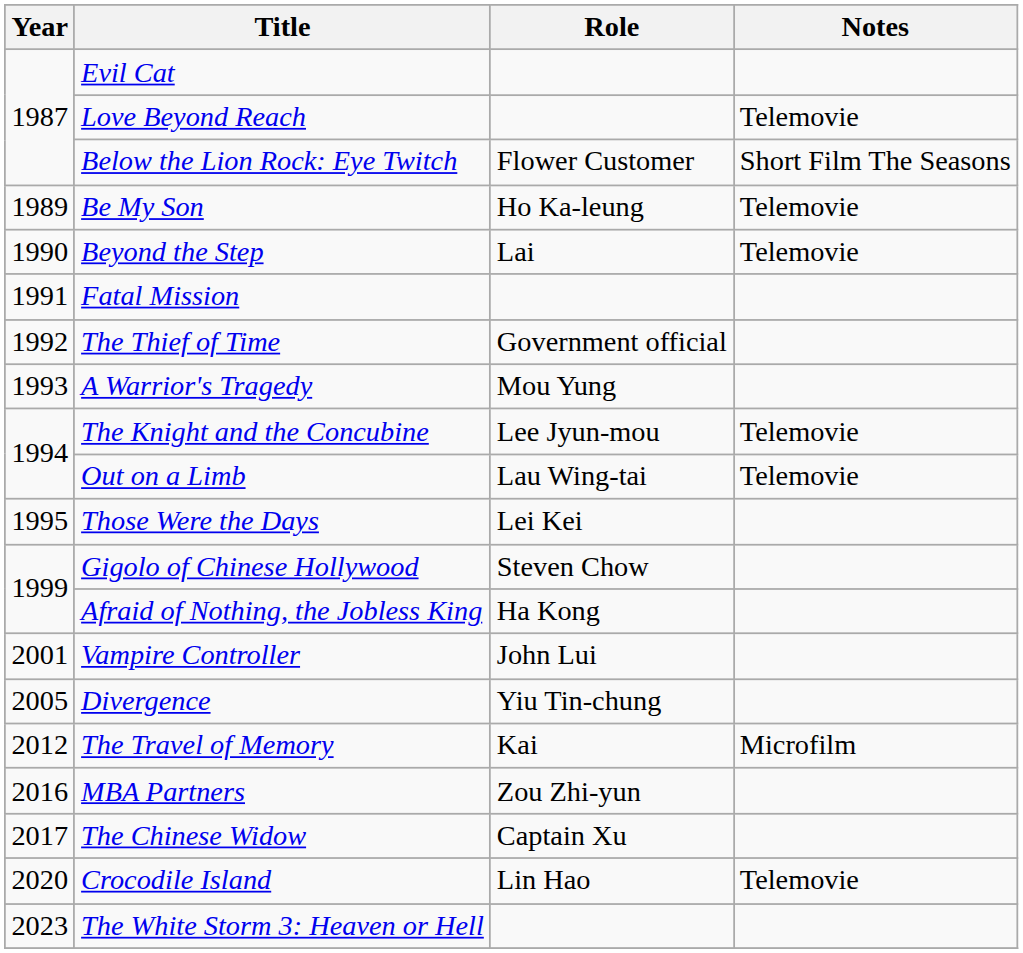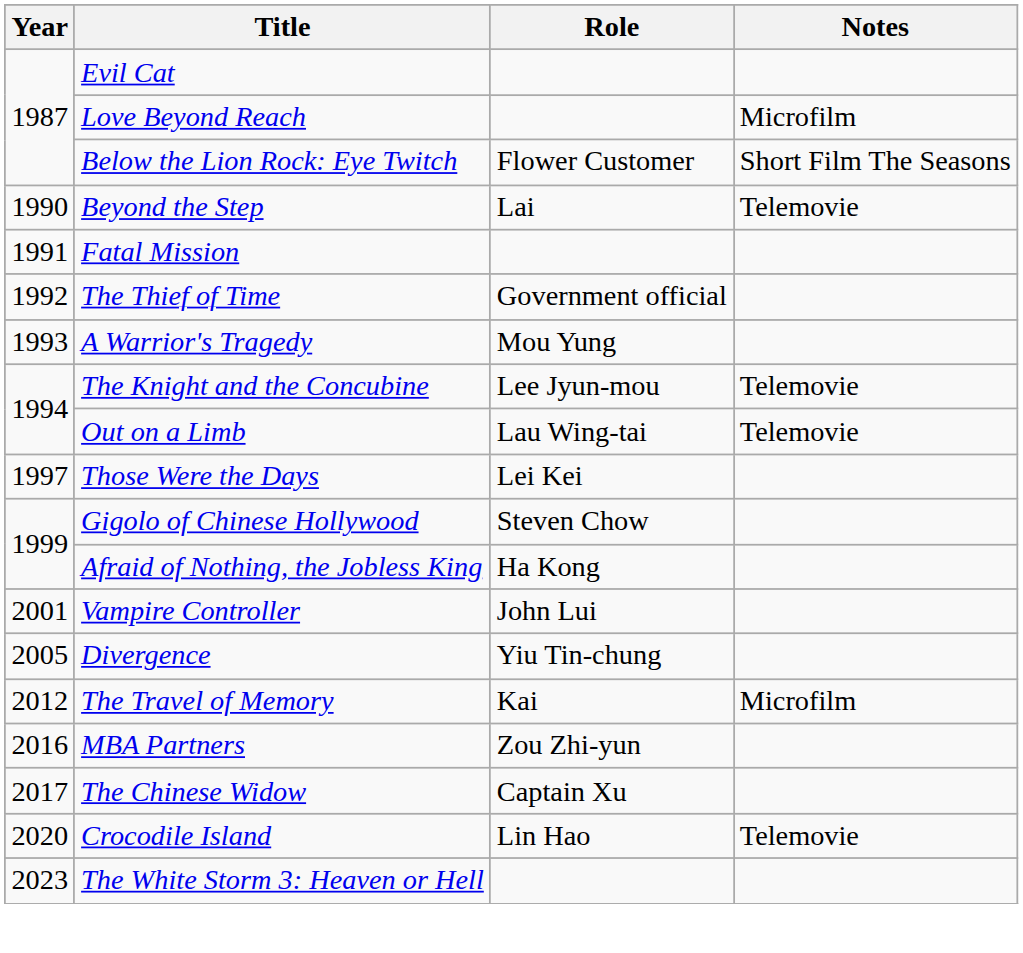Love Beyond Reach | Notes: Telemovie -> Microfilm
- row: 1989 | Be My Son | Ho Ka-leung | Telemovie
Those Were the Days | Year: 1995 -> 1997
